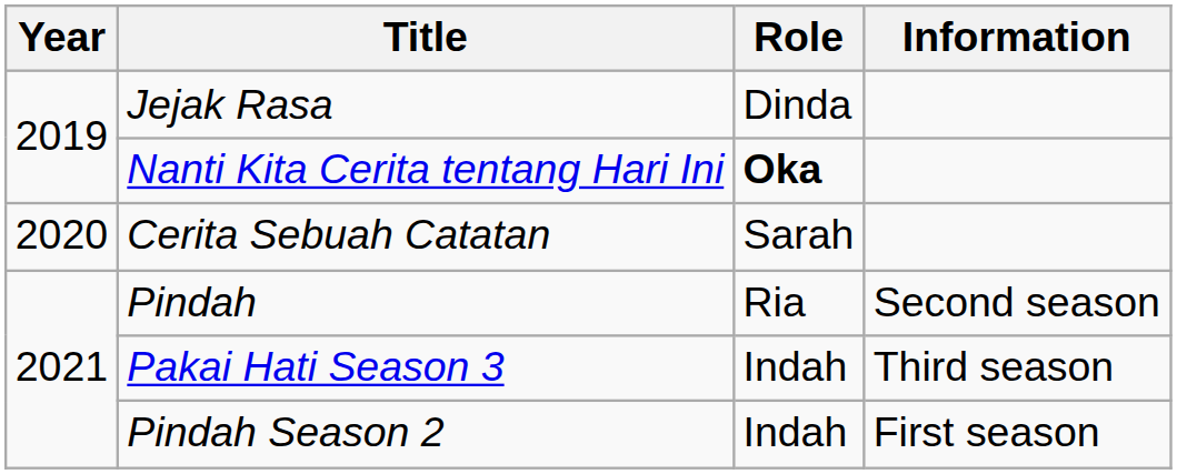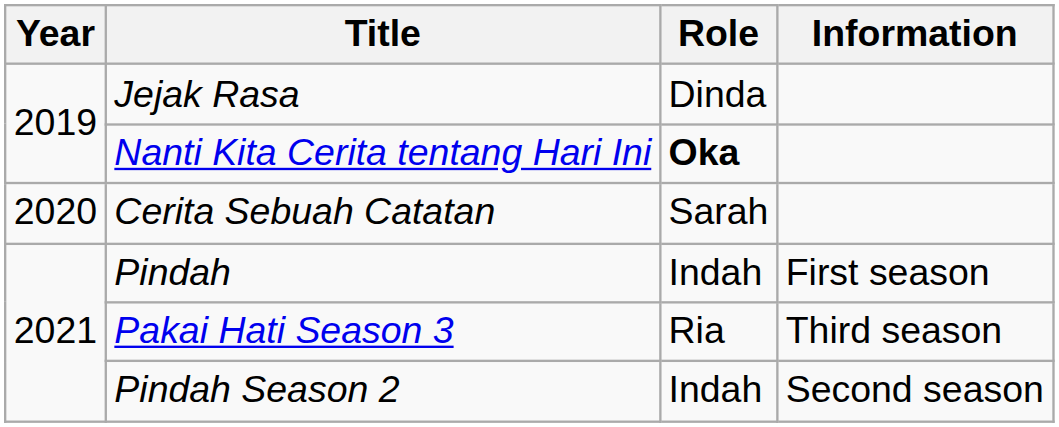Pindah | Role: Ria -> Indah
Pindah | Information: Second season -> First season
Pakai Hati Season 3 | Role: Indah -> Ria
Pindah Season 2 | Information: First season -> Second season
